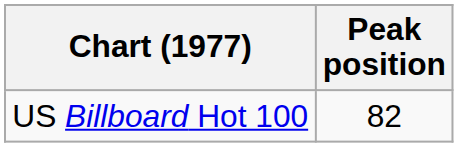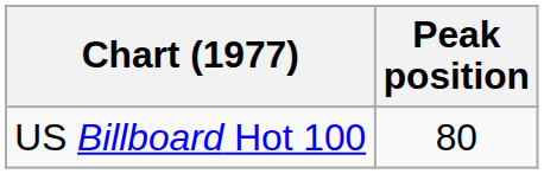US Billboard Hot 100 | Peak position: 82 -> 80
